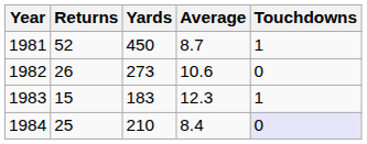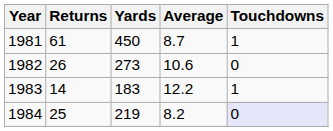1981 | Returns: 52 -> 61
1983 | Returns: 15 -> 14
1983 | Average: 12.3 -> 12.2
1984 | Yards: 210 -> 219
1984 | Average: 8.4 -> 8.2
